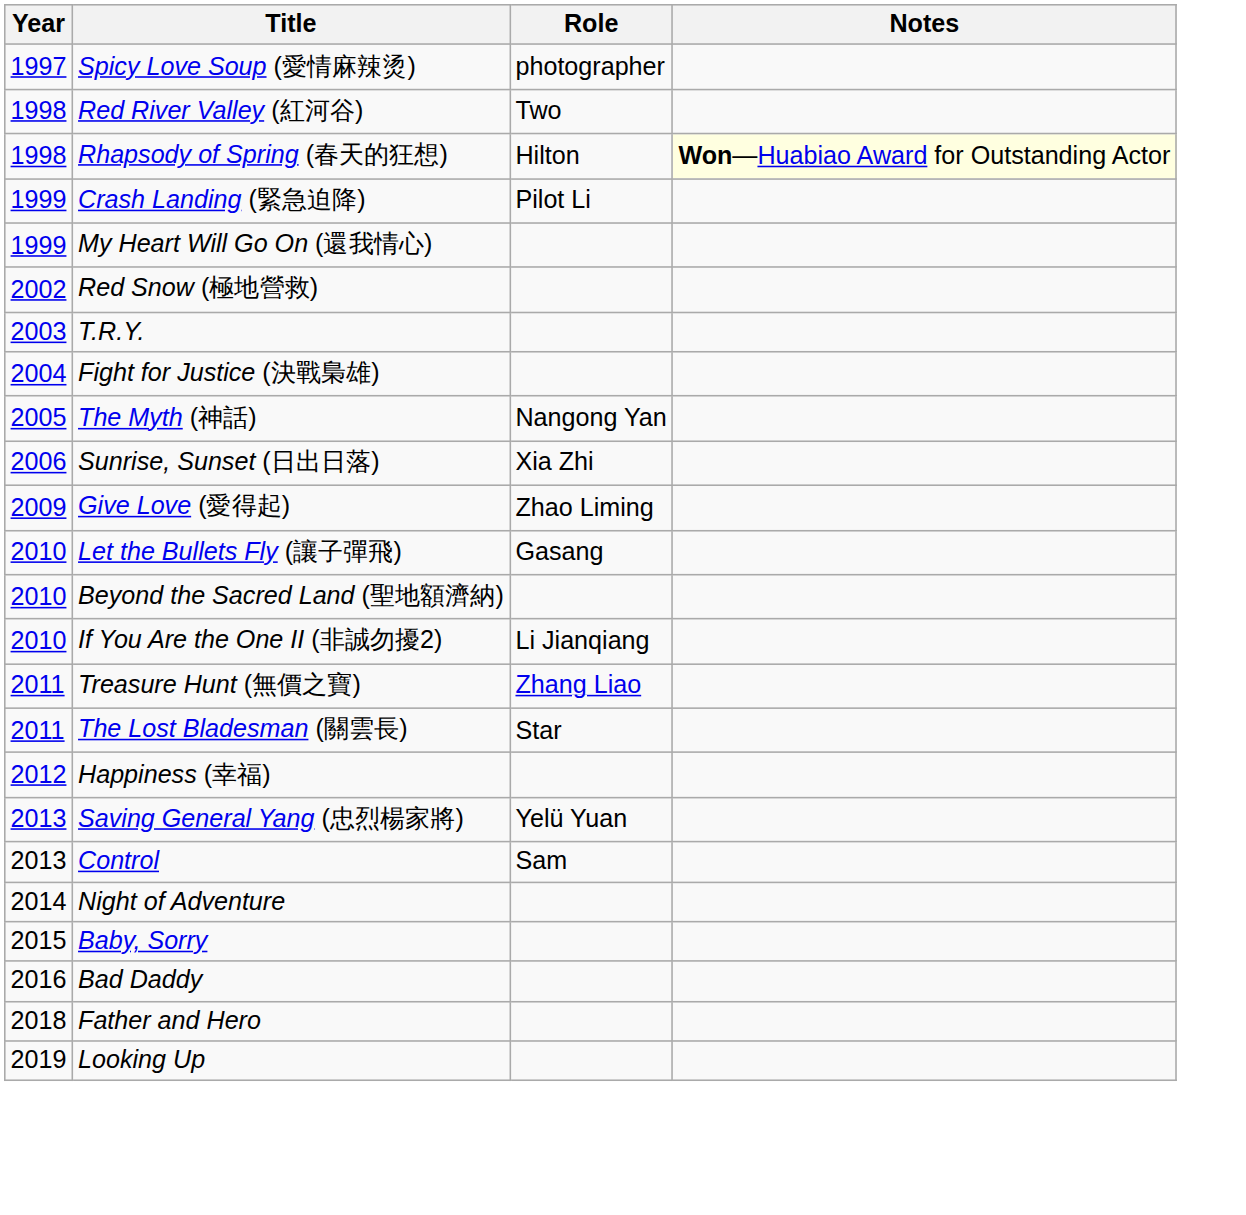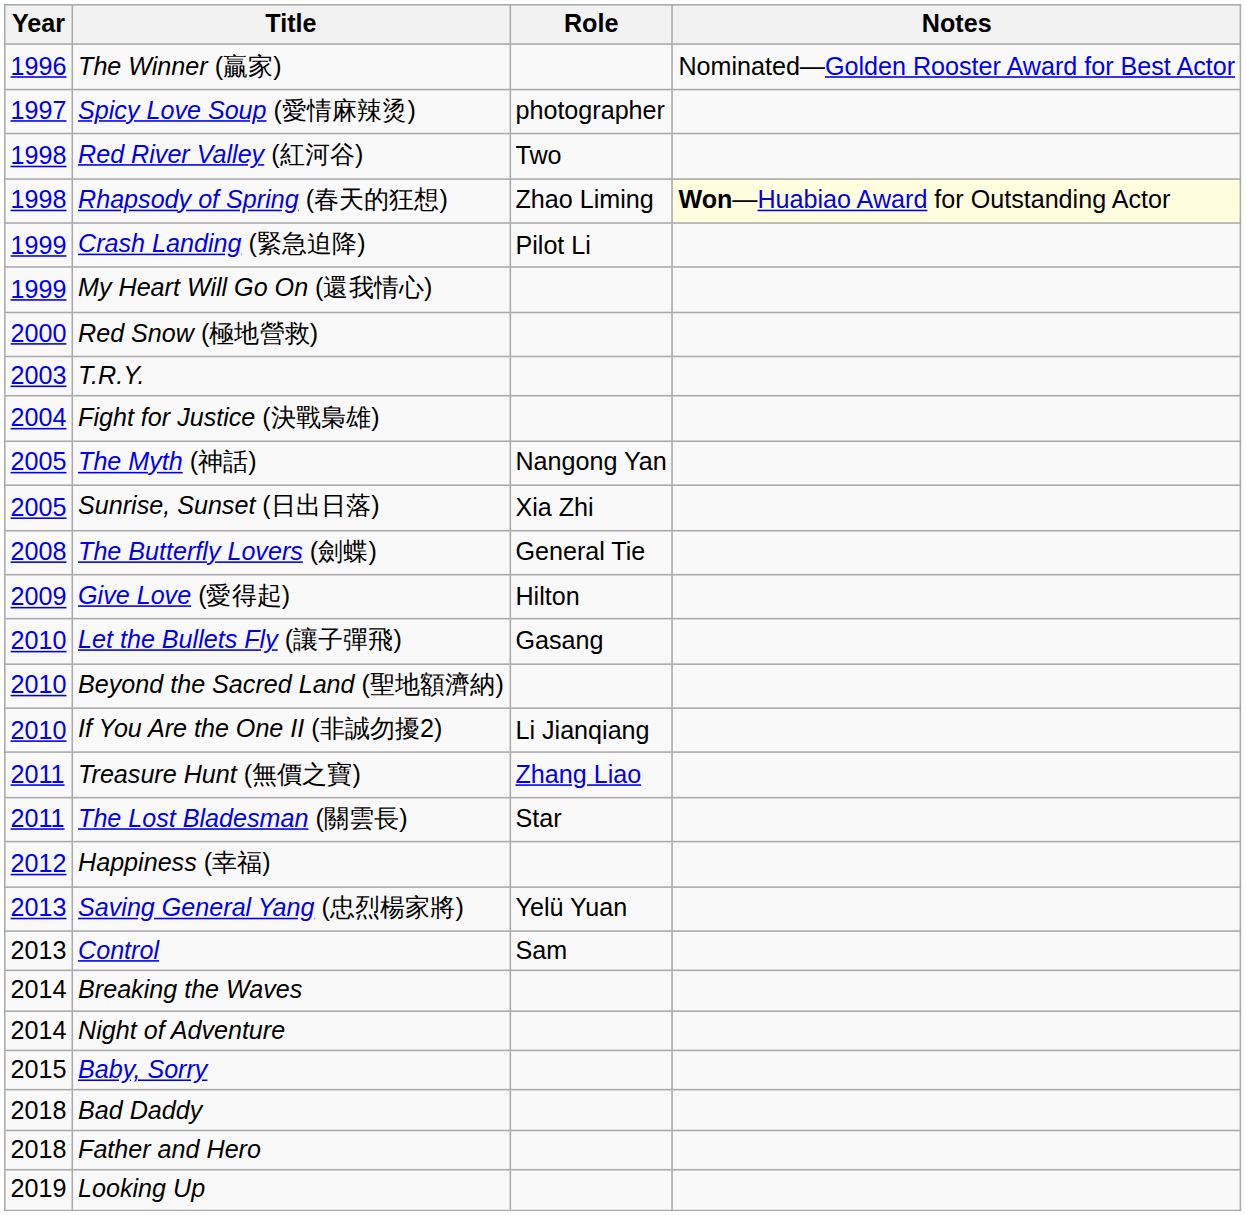+ row: 1996 | The Winner (贏家) | Nominated—Golden Rooster Award for Best Actor
Rhapsody of Spring (春天的狂想) | Role: Hilton -> Zhao Liming
Red Snow (極地營救) | Year: 2002 -> 2000
Sunrise, Sunset (日出日落) | Year: 2006 -> 2005
+ row: 2008 | The Butterfly Lovers (劍蝶) | General Tie
Give Love (愛得起) | Role: Zhao Liming -> Hilton
+ row: 2014 | Breaking the Waves
Bad Daddy | Year: 2016 -> 2018
